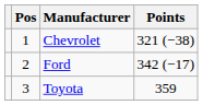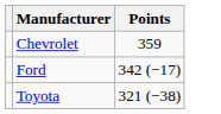- column: Pos | 1 | 2 | 3
Chevrolet | Points: 321 (−38) -> 359
Toyota | Points: 359 -> 321 (−38)
